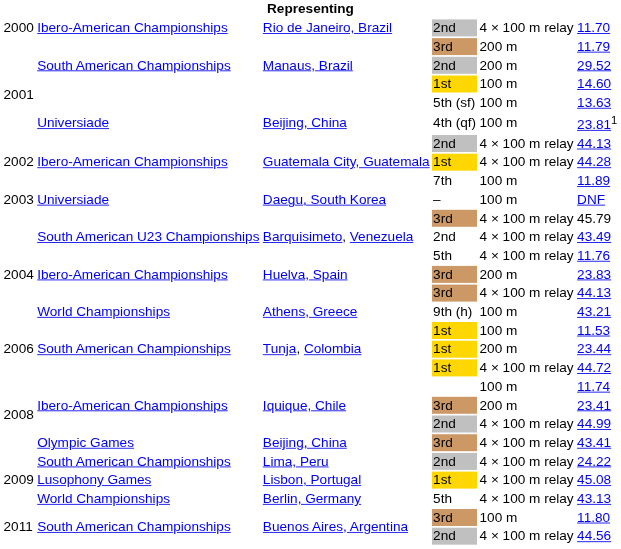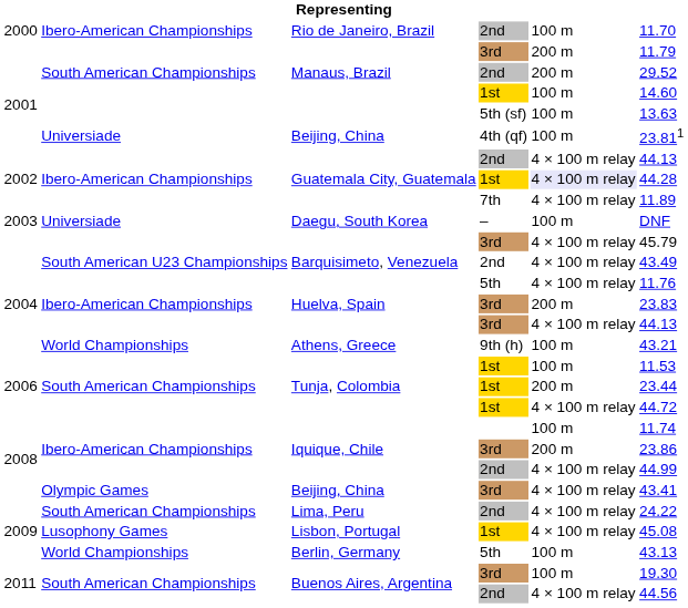Rio de Janeiro, Brazil | column 5: 4 × 100 m relay -> 100 m
Guatemala City, Guatemala | column 5: no background -> lavender background
Daegu, South Korea / 7th | column 5: 100 m -> 4 × 100 m relay
Iquique, Chile / 3rd | column 6: 23.41 -> 23.86
Berlin, Germany | column 5: 4 × 100 m relay -> 100 m
Buenos Aires, Argentina / 3rd | column 6: 11.80 -> 19.30
